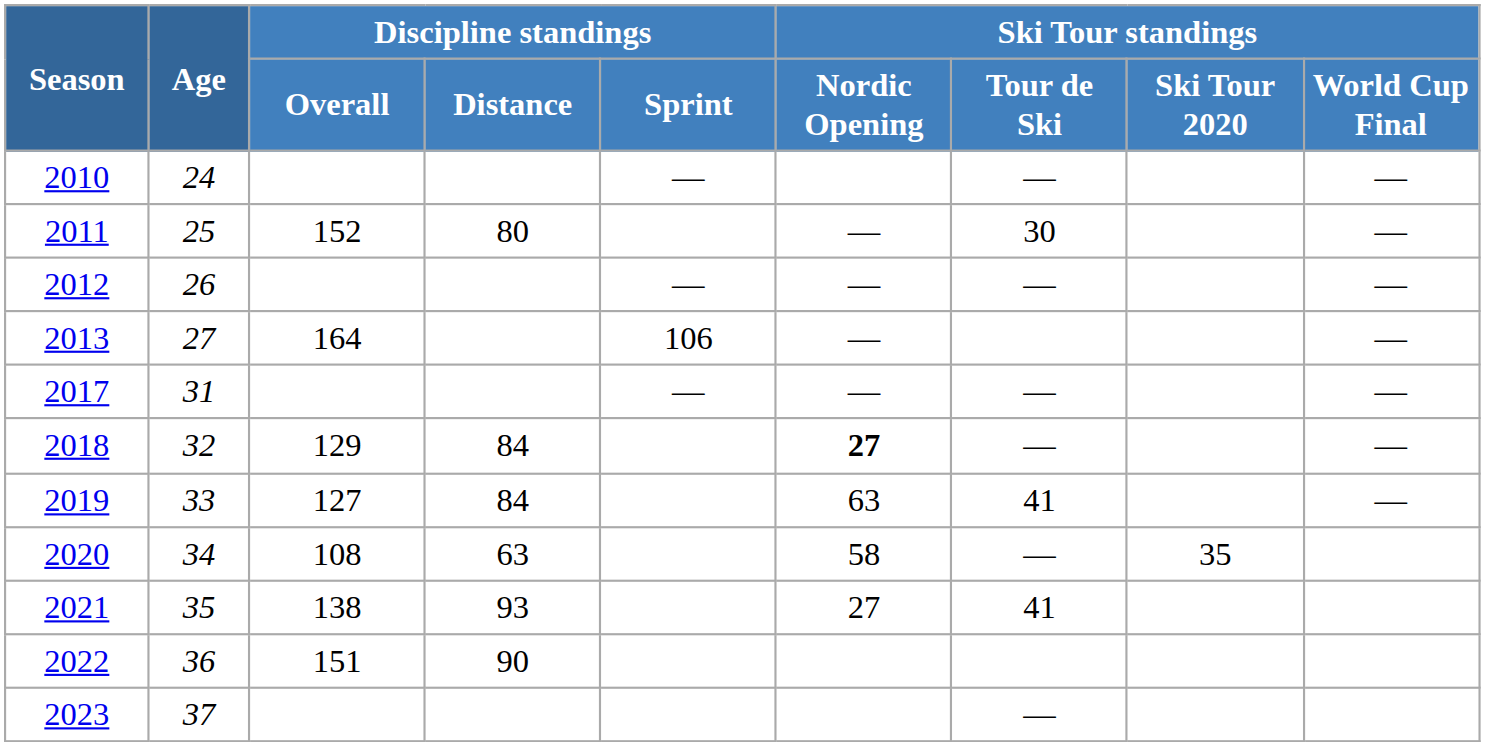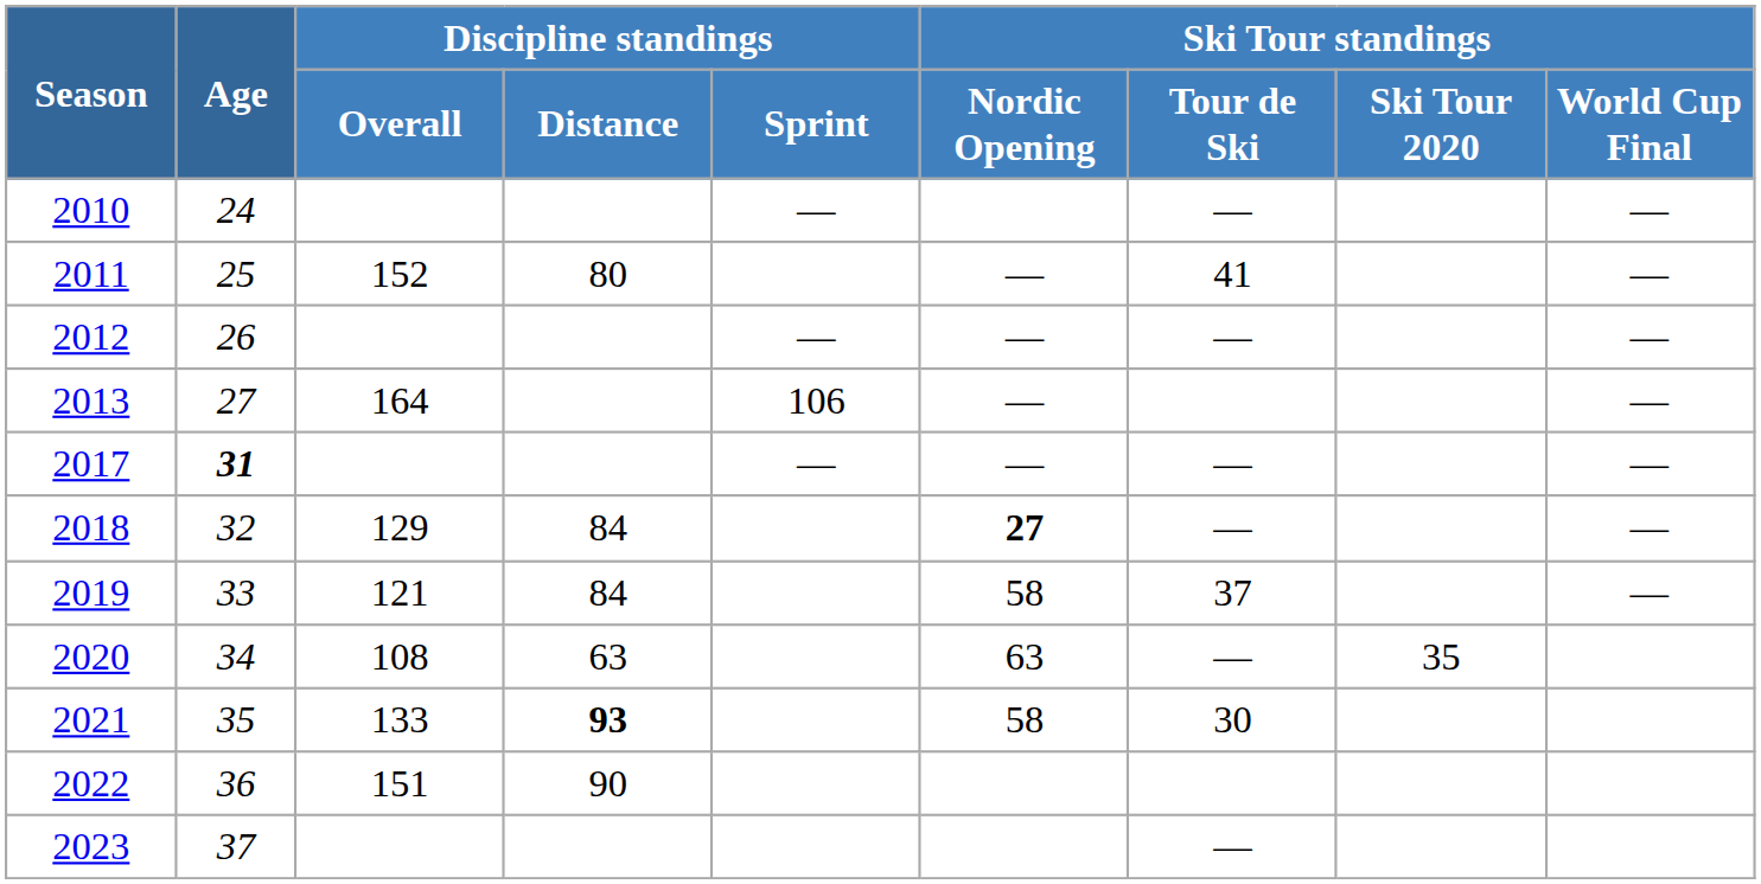2011 | Ski Tour standings / Tour de Ski: 30 -> 41
2017 | Age: normal -> bold
2019 | Discipline standings / Overall: 127 -> 121
2019 | Ski Tour standings / Nordic Opening: 63 -> 58
2019 | Ski Tour standings / Tour de Ski: 41 -> 37
2020 | Ski Tour standings / Nordic Opening: 58 -> 63
2021 | Discipline standings / Overall: 138 -> 133
2021 | Discipline standings / Distance: normal -> bold
2021 | Ski Tour standings / Nordic Opening: 27 -> 58
2021 | Ski Tour standings / Tour de Ski: 41 -> 30
